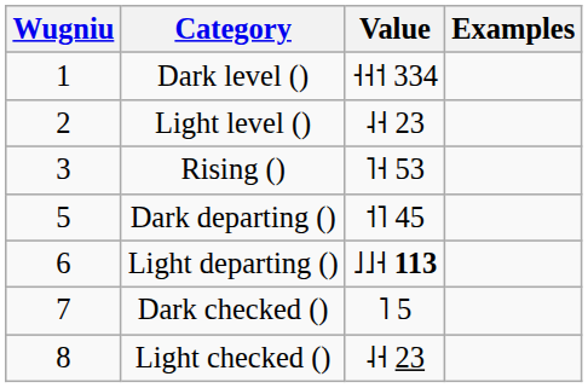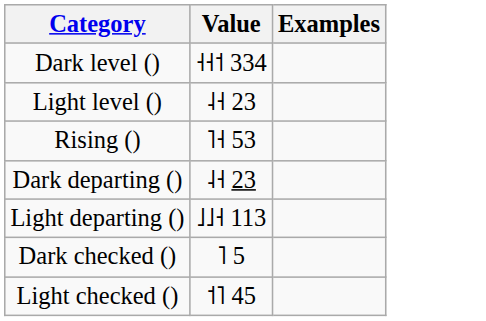- column: Wugniu | 1 | 2 | 3 | 5 | 6 | 7 | 8
Dark departing () | Value: ˦˥ 45 -> ˨˧ 23
Light departing () | Value: bold -> normal
Light checked () | Value: ˨˧ 23 -> ˦˥ 45
